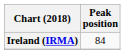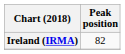Ireland (IRMA) | Peak position: 84 -> 82
